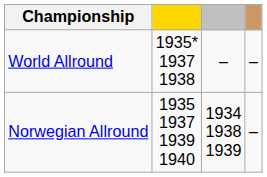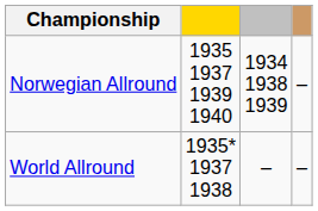rows swapped: World Allround <-> Norwegian Allround
